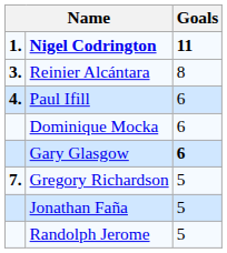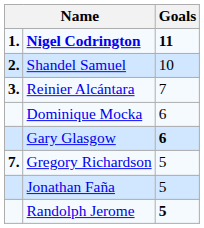+ row: 2. | Shandel Samuel | 10
Reinier Alcántara | Goals: 8 -> 7
- row: 4. | Paul Ifill | 6
Randolph Jerome | Goals: normal -> bold
